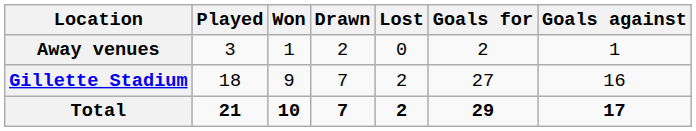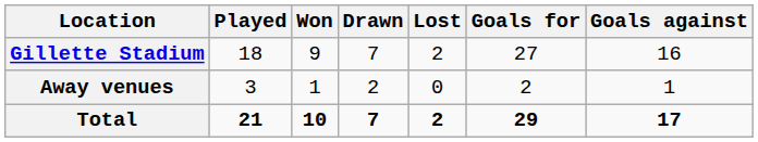rows swapped: Gillette Stadium <-> Away venues
